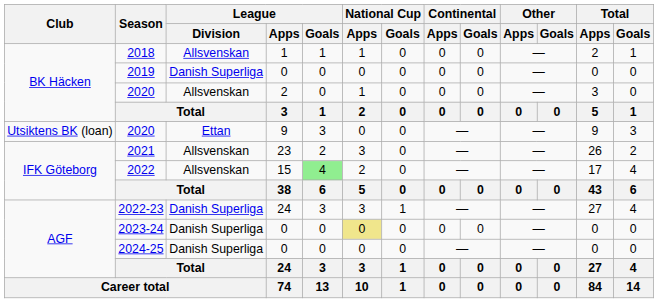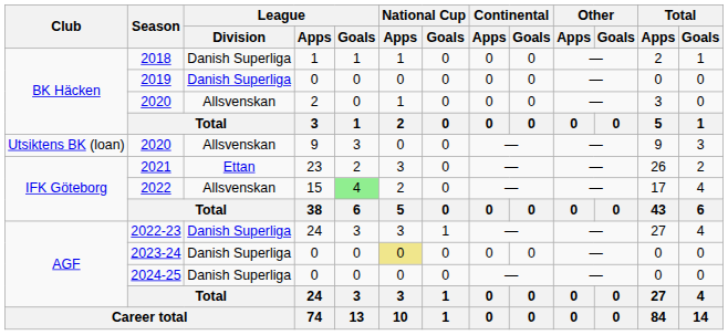2018 | League / Division: Allsvenskan -> Danish Superliga
2020 / 9 | League / Division: Ettan -> Allsvenskan
2021 | League / Division: Allsvenskan -> Ettan
